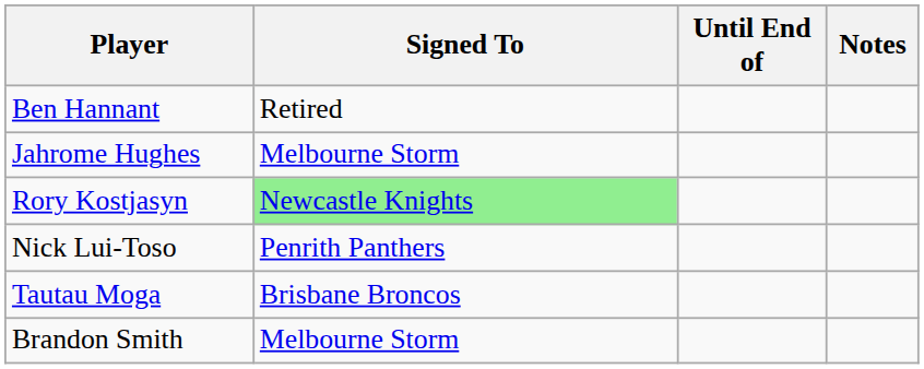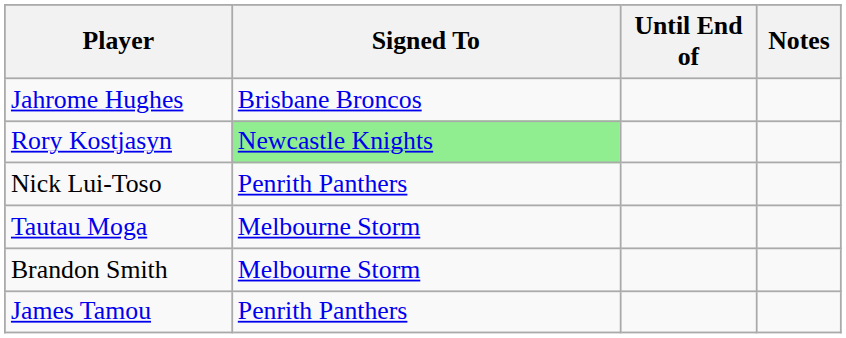- row: Ben Hannant | Retired
Jahrome Hughes | Signed To: Melbourne Storm -> Brisbane Broncos
Tautau Moga | Signed To: Brisbane Broncos -> Melbourne Storm
+ row: James Tamou | Penrith Panthers
